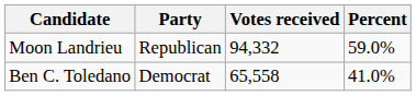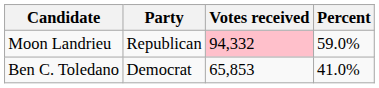Moon Landrieu | Votes received: no background -> pink background
Ben C. Toledano | Votes received: 65,558 -> 65,853
